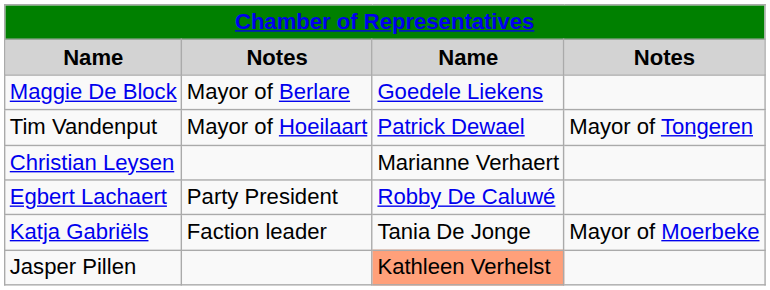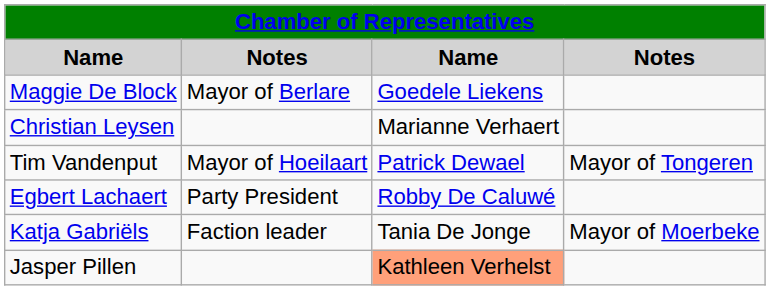rows swapped: Tim Vandenput <-> Christian Leysen
